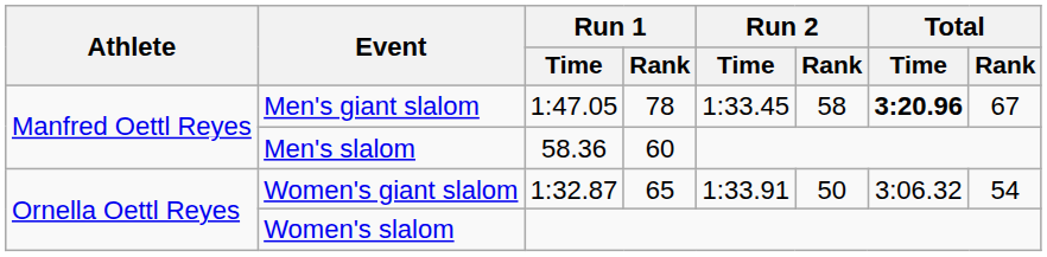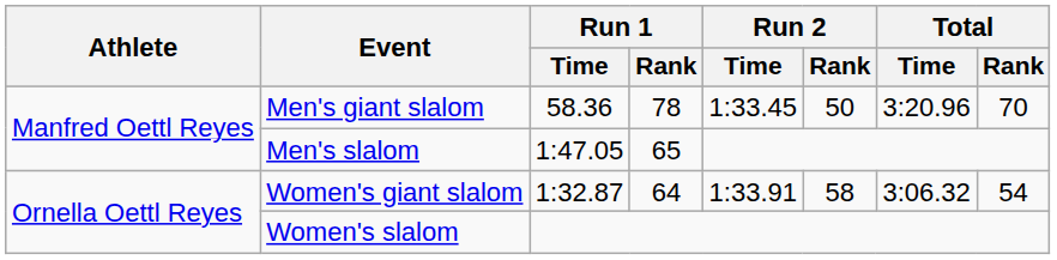Men's giant slalom | Run 1 / Time: 1:47.05 -> 58.36
Men's giant slalom | Run 2 / Rank: 58 -> 50
Men's giant slalom | Total / Time: bold -> normal
Men's giant slalom | Total / Rank: 67 -> 70
Men's slalom | Run 1 / Time: 58.36 -> 1:47.05
Men's slalom | Run 1 / Rank: 60 -> 65
Women's giant slalom | Run 1 / Rank: 65 -> 64
Women's giant slalom | Run 2 / Rank: 50 -> 58
